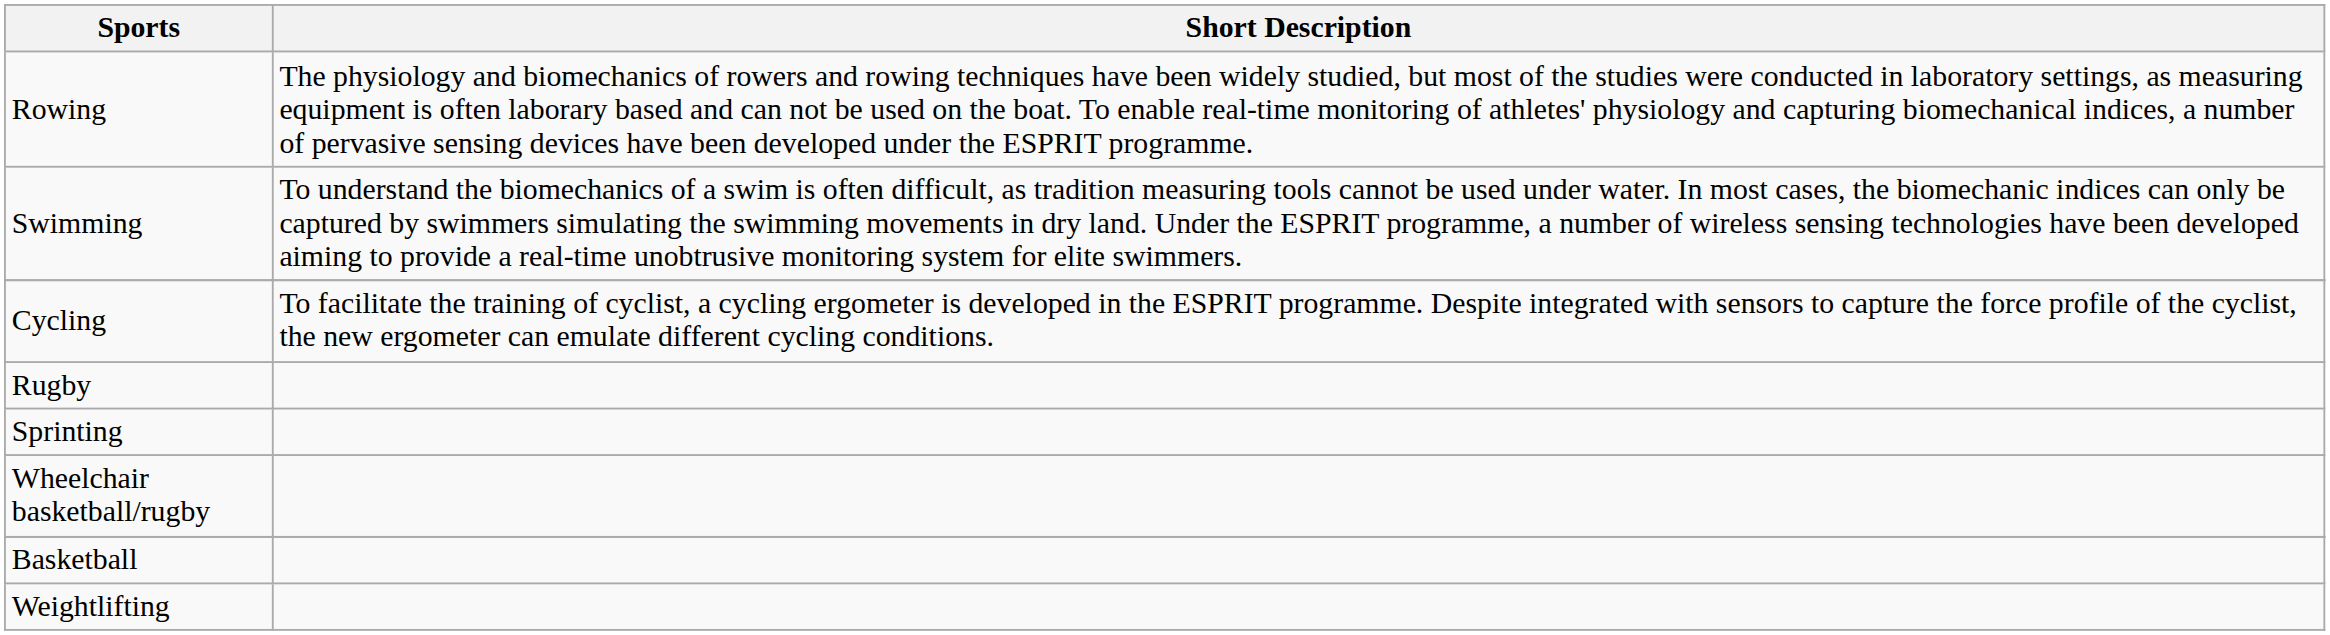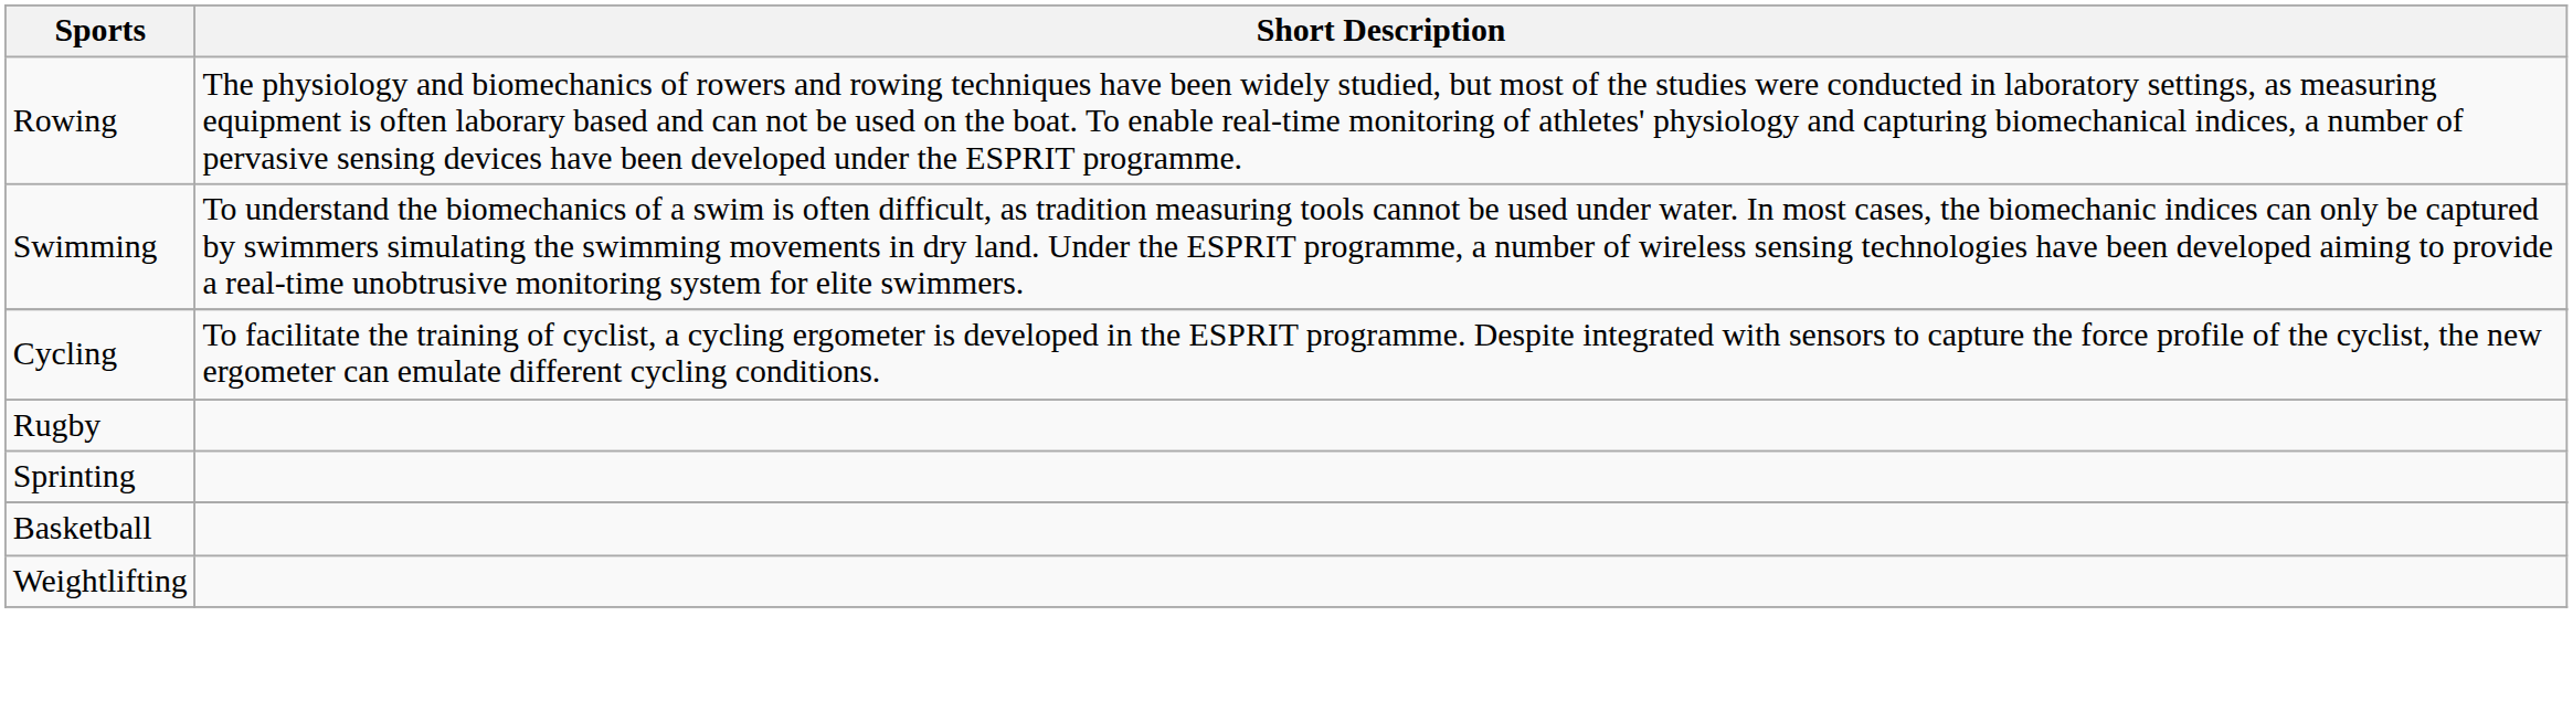- row: Wheelchair basketball/rugby
